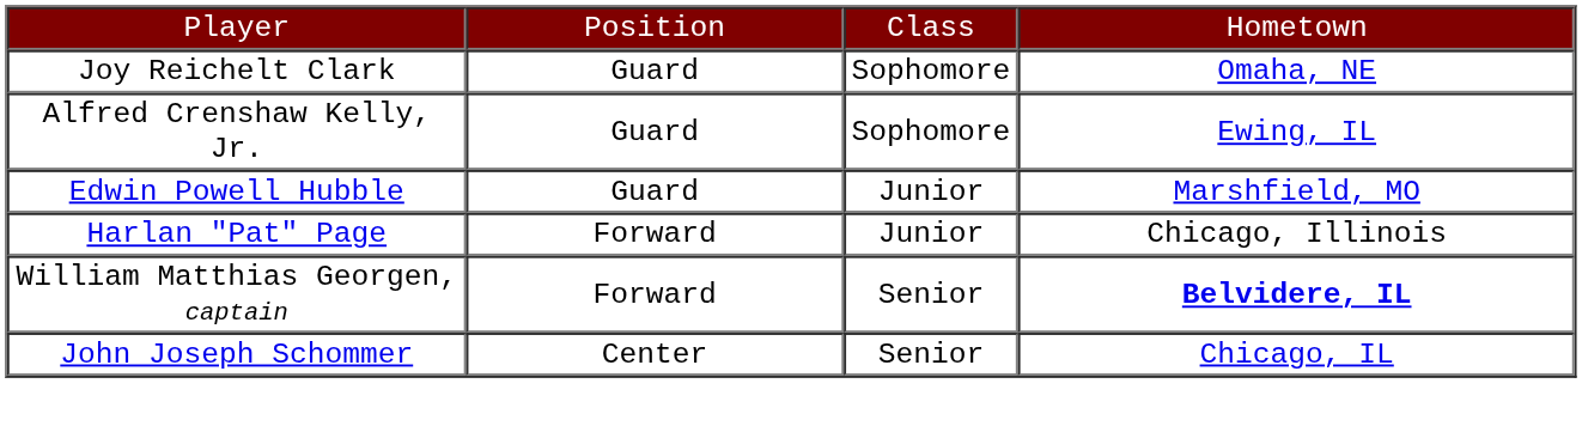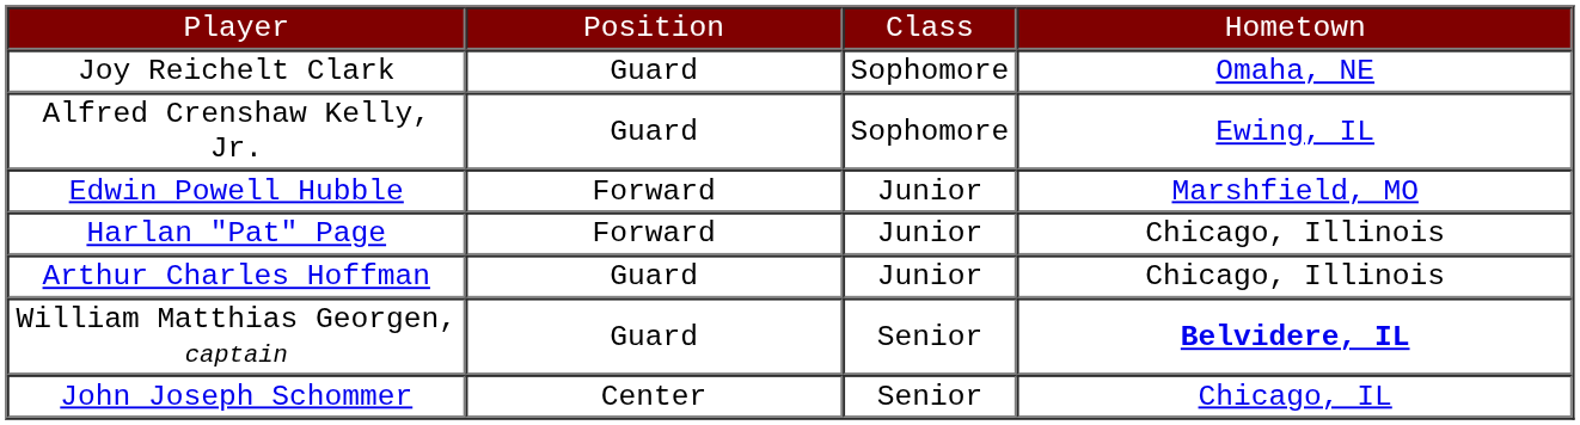Edwin Powell Hubble | column 2: Guard -> Forward
+ row: Arthur Charles Hoffman | Guard | Junior | Chicago, Illinois
William Matthias Georgen, captain | column 2: Forward -> Guard
